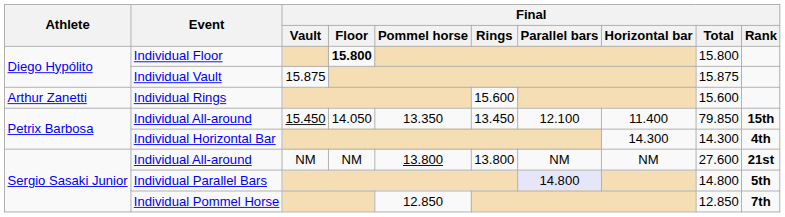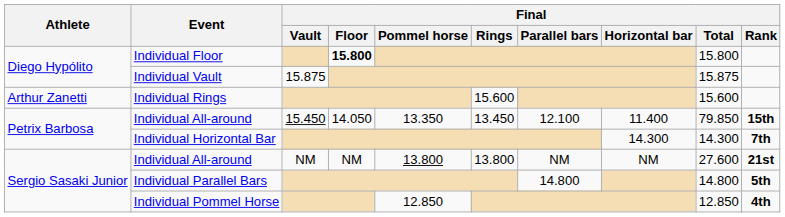Individual Horizontal Bar | Final / Rank: 4th -> 7th
Individual Parallel Bars | Final / Parallel bars: lavender background -> no background
Individual Pommel Horse | Final / Rank: 7th -> 4th
